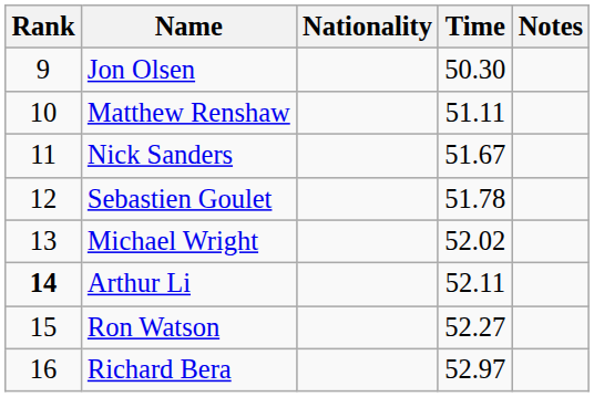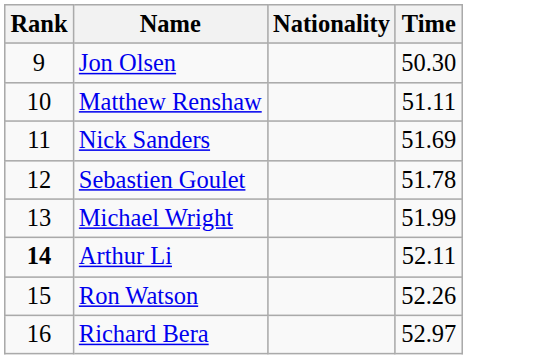- column: Notes
Nick Sanders | Time: 51.67 -> 51.69
Michael Wright | Time: 52.02 -> 51.99
Ron Watson | Time: 52.27 -> 52.26
